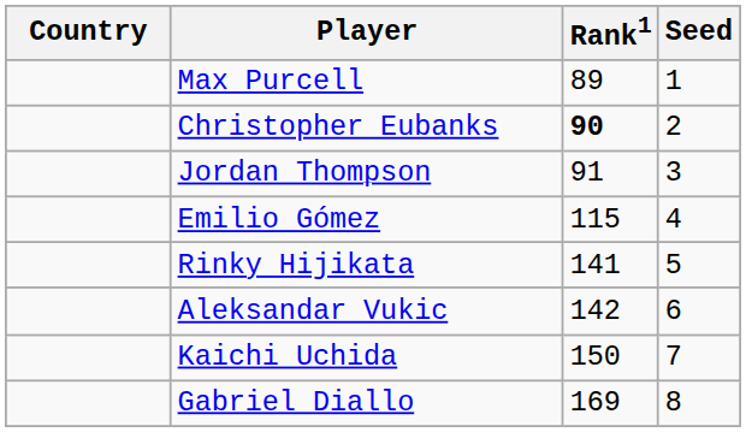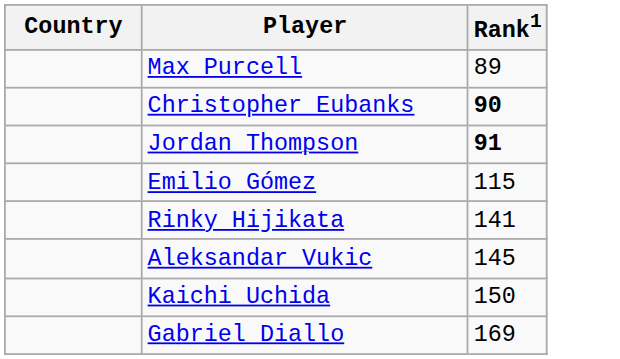- column: Seed | 1 | 2 | 3 | 4 | 5 | 6 | 7 | 8
Jordan Thompson | Rank1: normal -> bold
Aleksandar Vukic | Rank1: 142 -> 145
